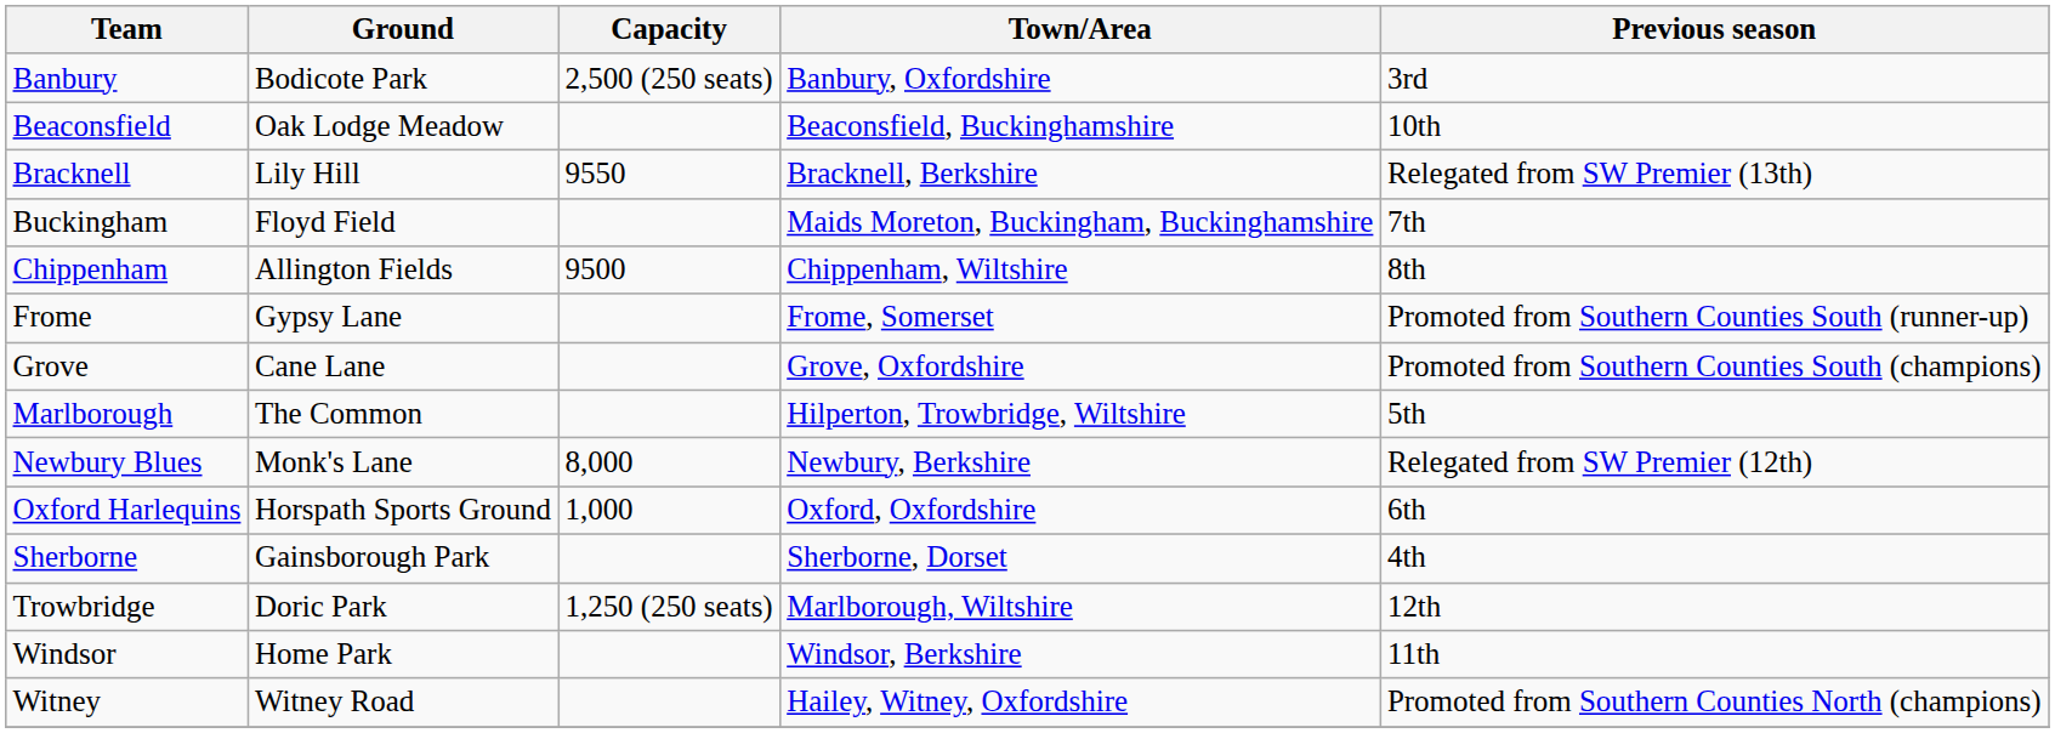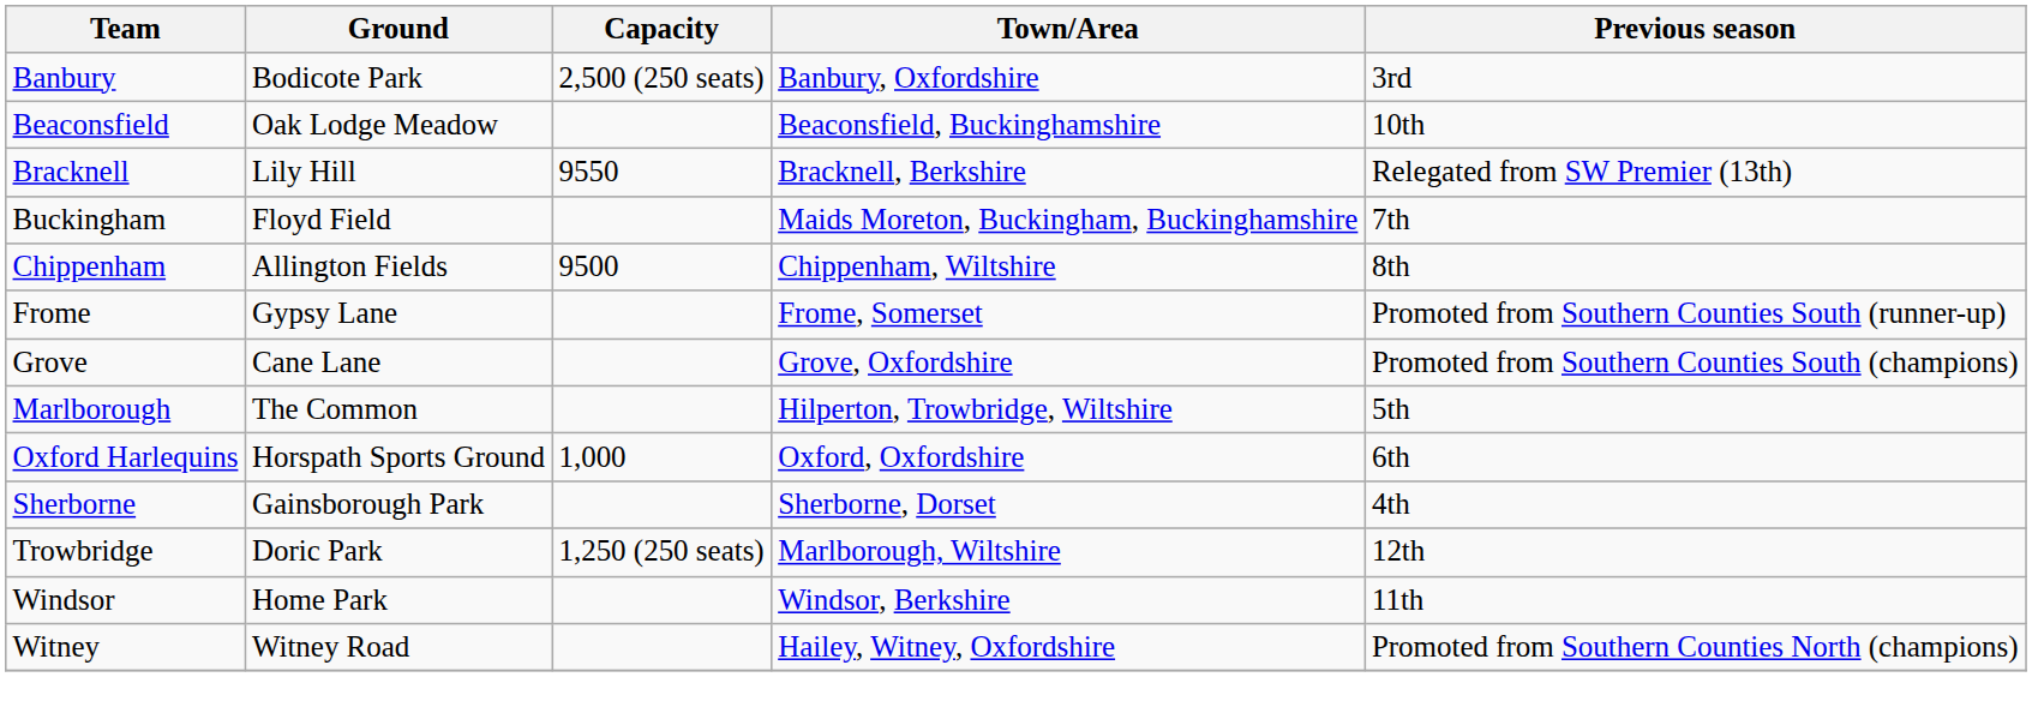- row: Newbury Blues | Monk's Lane | 8,000 | Newbury, Berkshire | Relegated from SW Premier (12th)
